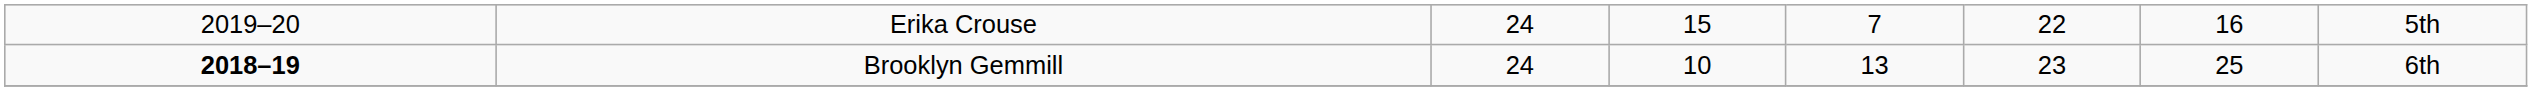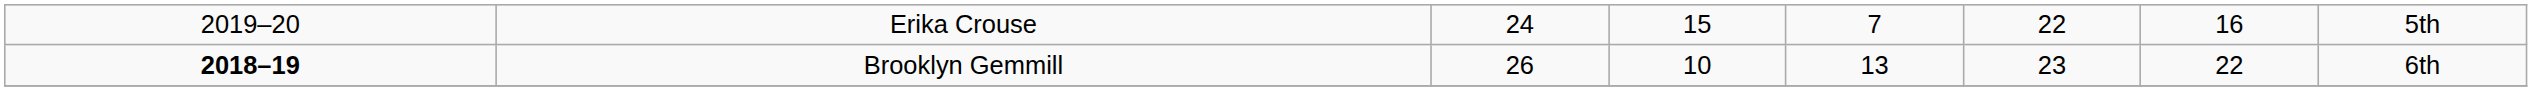Brooklyn Gemmill | column 3: 24 -> 26
Brooklyn Gemmill | column 7: 25 -> 22
